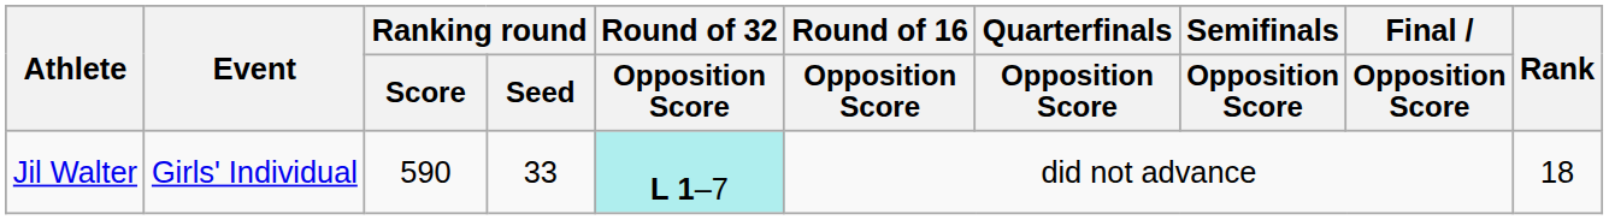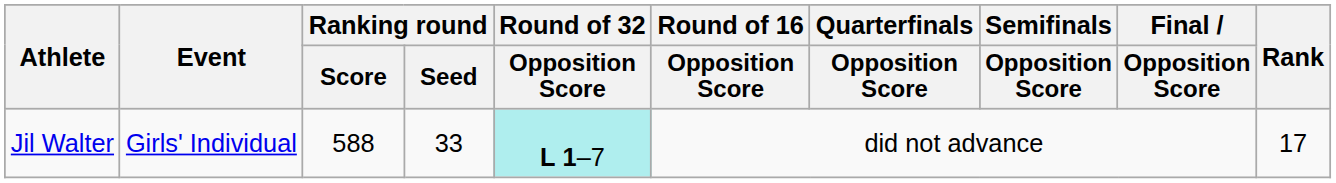Jil Walter | Ranking round / Score: 590 -> 588
Jil Walter | Rank: 18 -> 17
